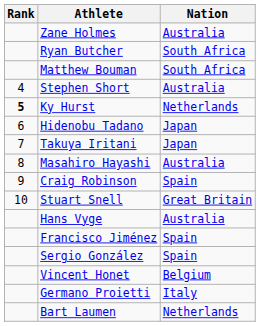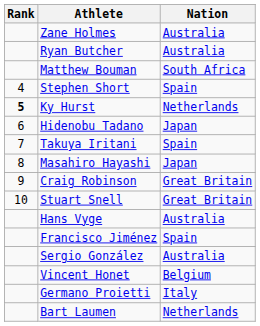Ryan Butcher | Nation: South Africa -> Australia
Stephen Short | Nation: Australia -> Spain
Takuya Iritani | Nation: Japan -> Spain
Masahiro Hayashi | Nation: Australia -> Japan
Craig Robinson | Nation: Spain -> Great Britain
Sergio González | Nation: Spain -> Australia
